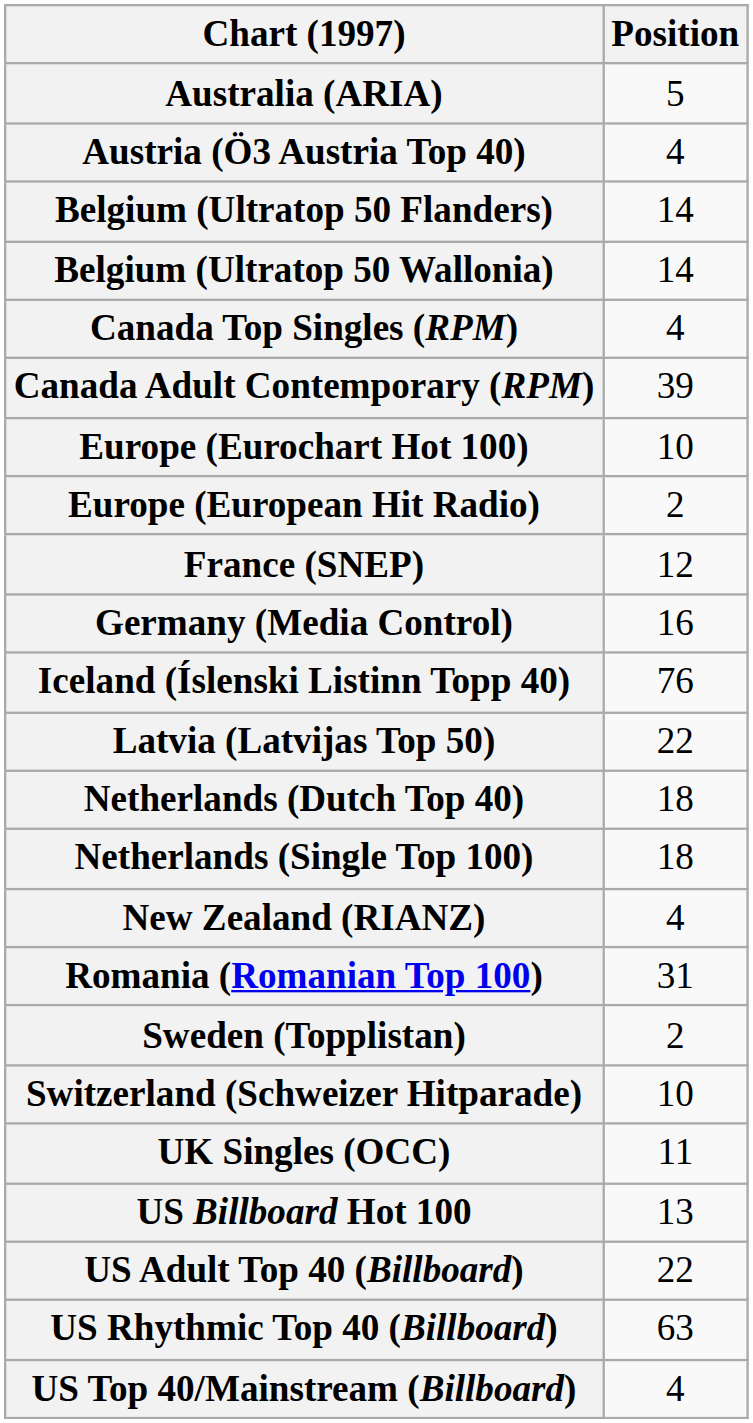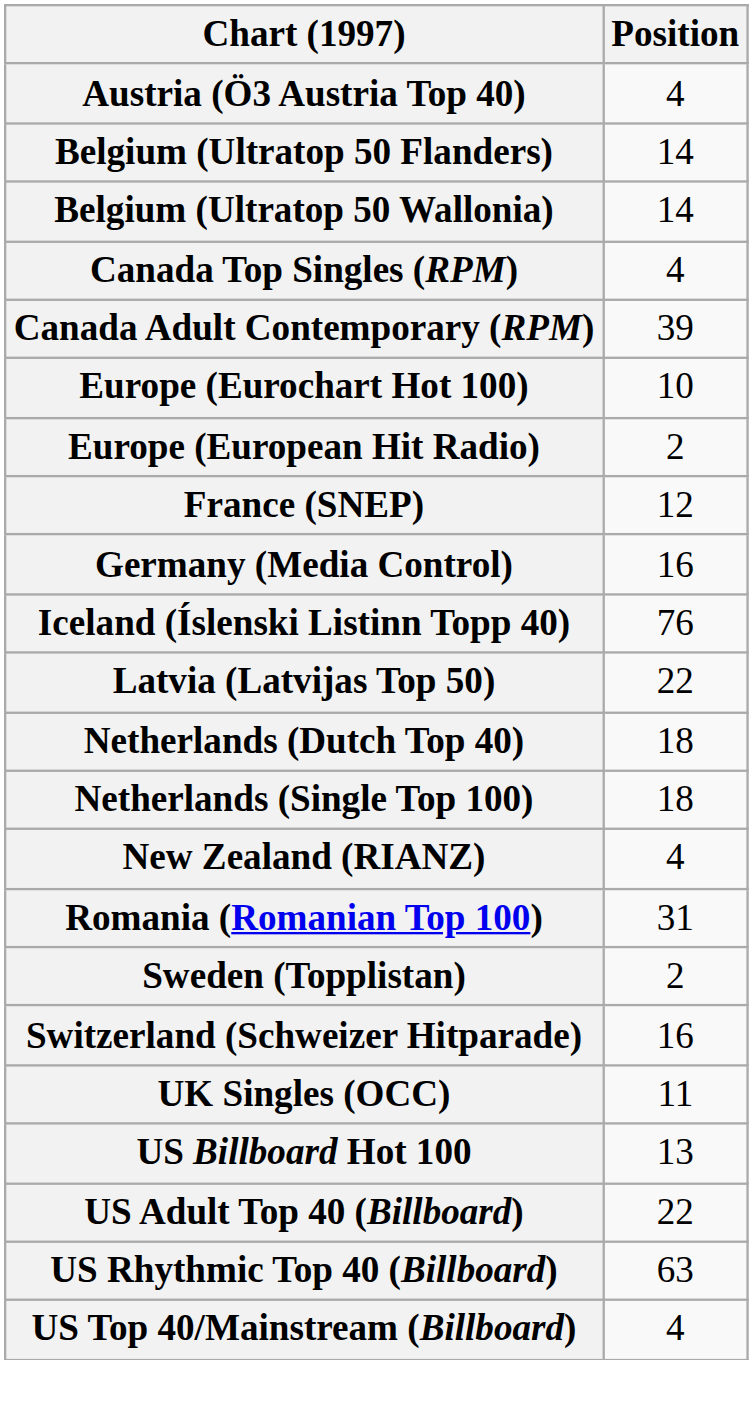- row: Australia (ARIA) | 5
Switzerland (Schweizer Hitparade) | Position: 10 -> 16
